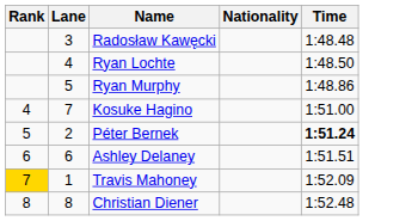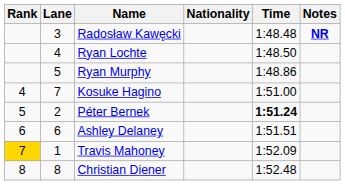+ column: Notes | NR
